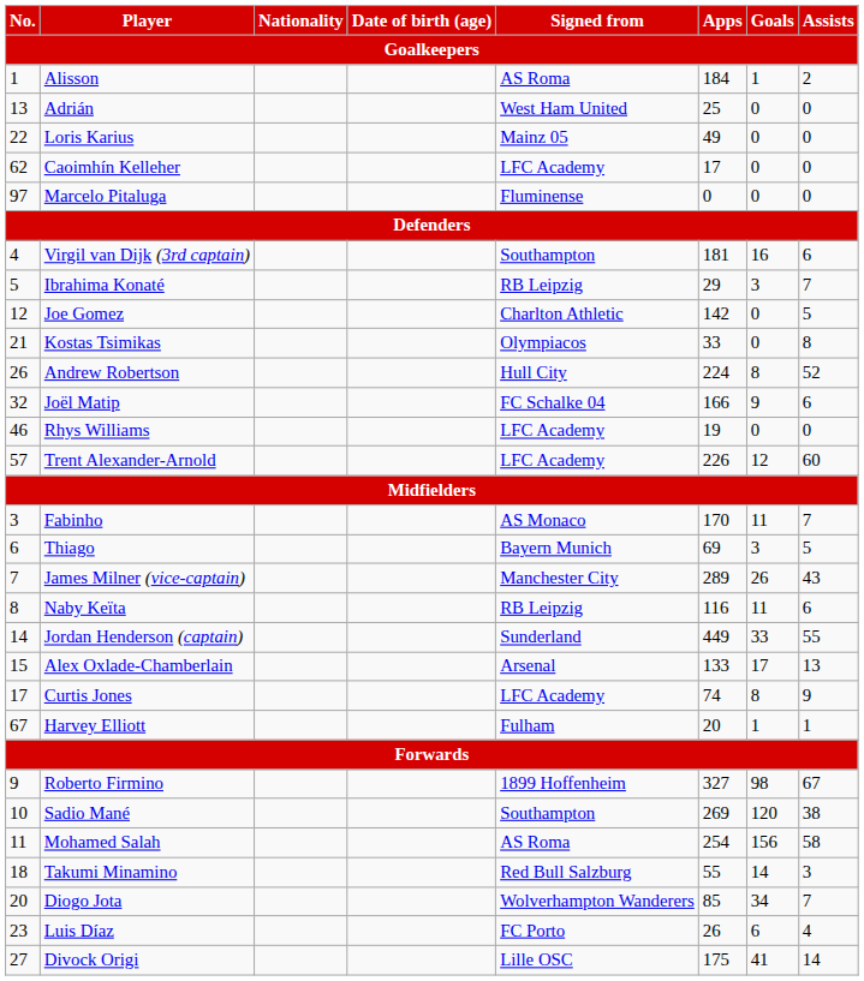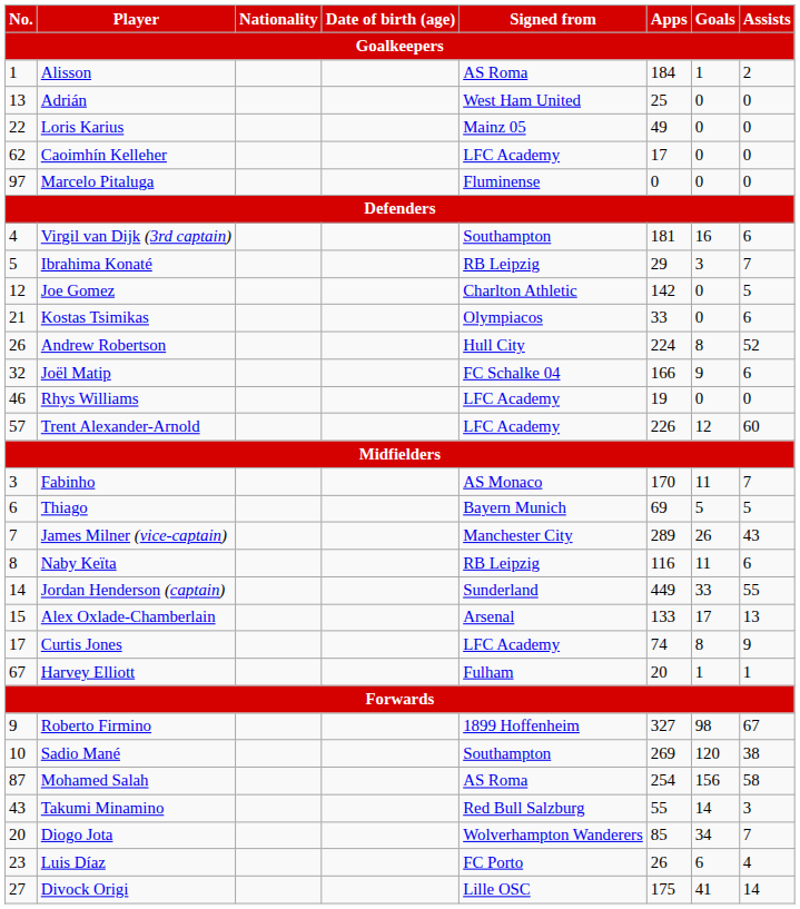Kostas Tsimikas | Assists: 8 -> 6
Thiago | Goals: 3 -> 5
Mohamed Salah | No.: 11 -> 87
Takumi Minamino | No.: 18 -> 43
